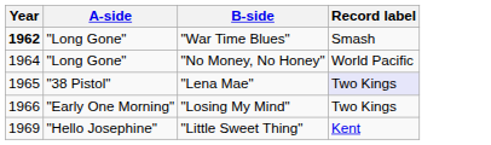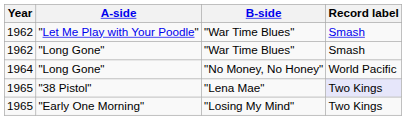+ row: 1962 | "Let Me Play with Your Poodle" | "War Time Blues" | Smash
"Long Gone" / "War Time Blues" | Year: bold -> normal
"Early One Morning" | Year: 1966 -> 1965
- row: 1969 | "Hello Josephine" | "Little Sweet Thing" | Kent
